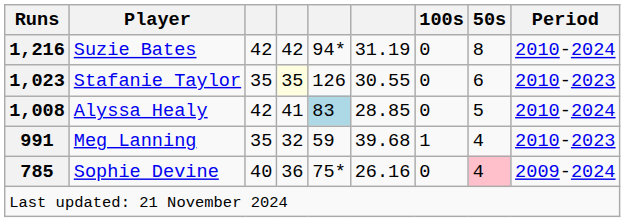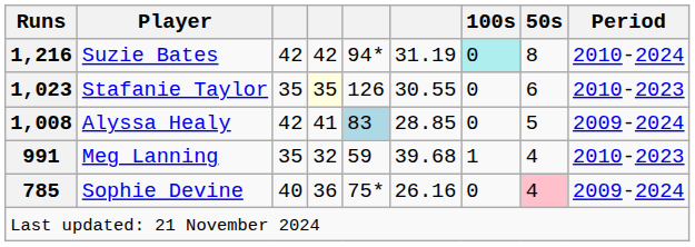Suzie Bates | 100s: no background -> paleturquoise background
Alyssa Healy | Period: 2010-2024 -> 2009-2024
